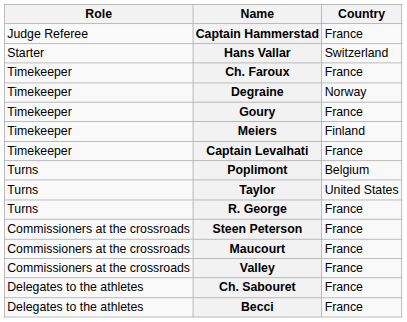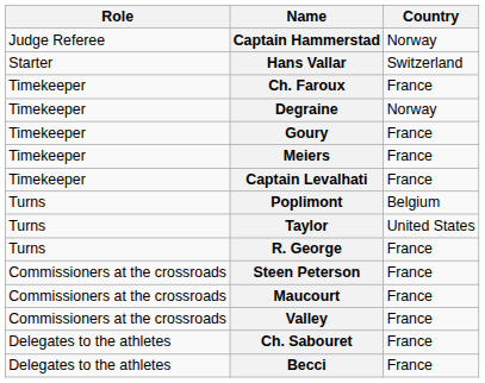Captain Hammerstad | Country: France -> Norway
Meiers | Country: Finland -> France
